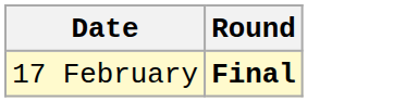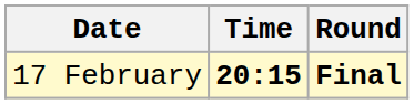+ column: Time | 20:15
